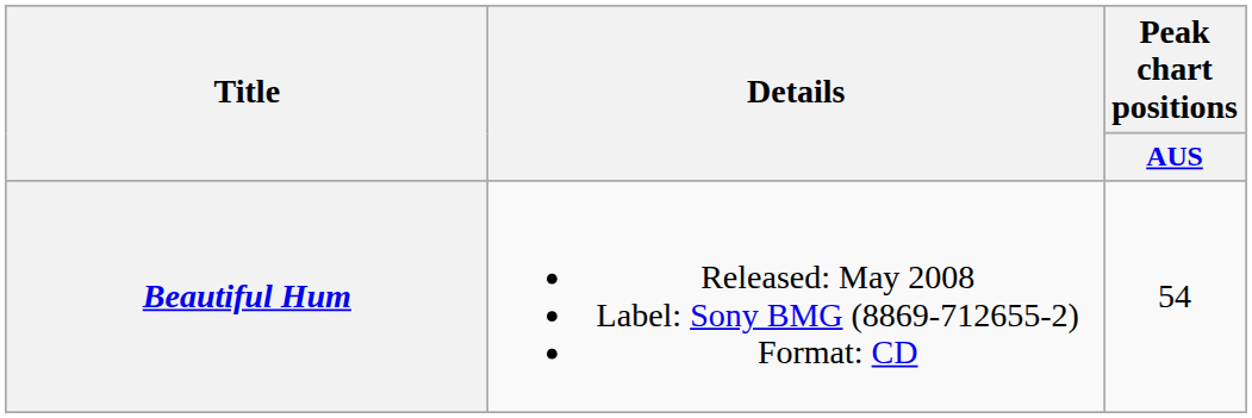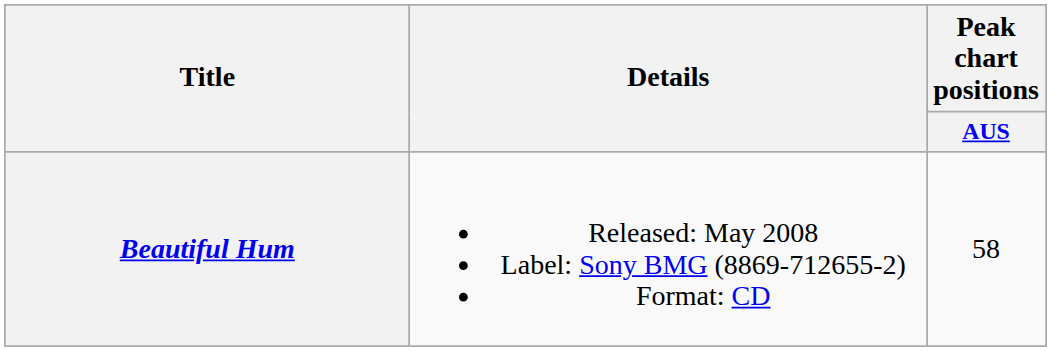Beautiful Hum | Peak chart positions / AUS: 54 -> 58
